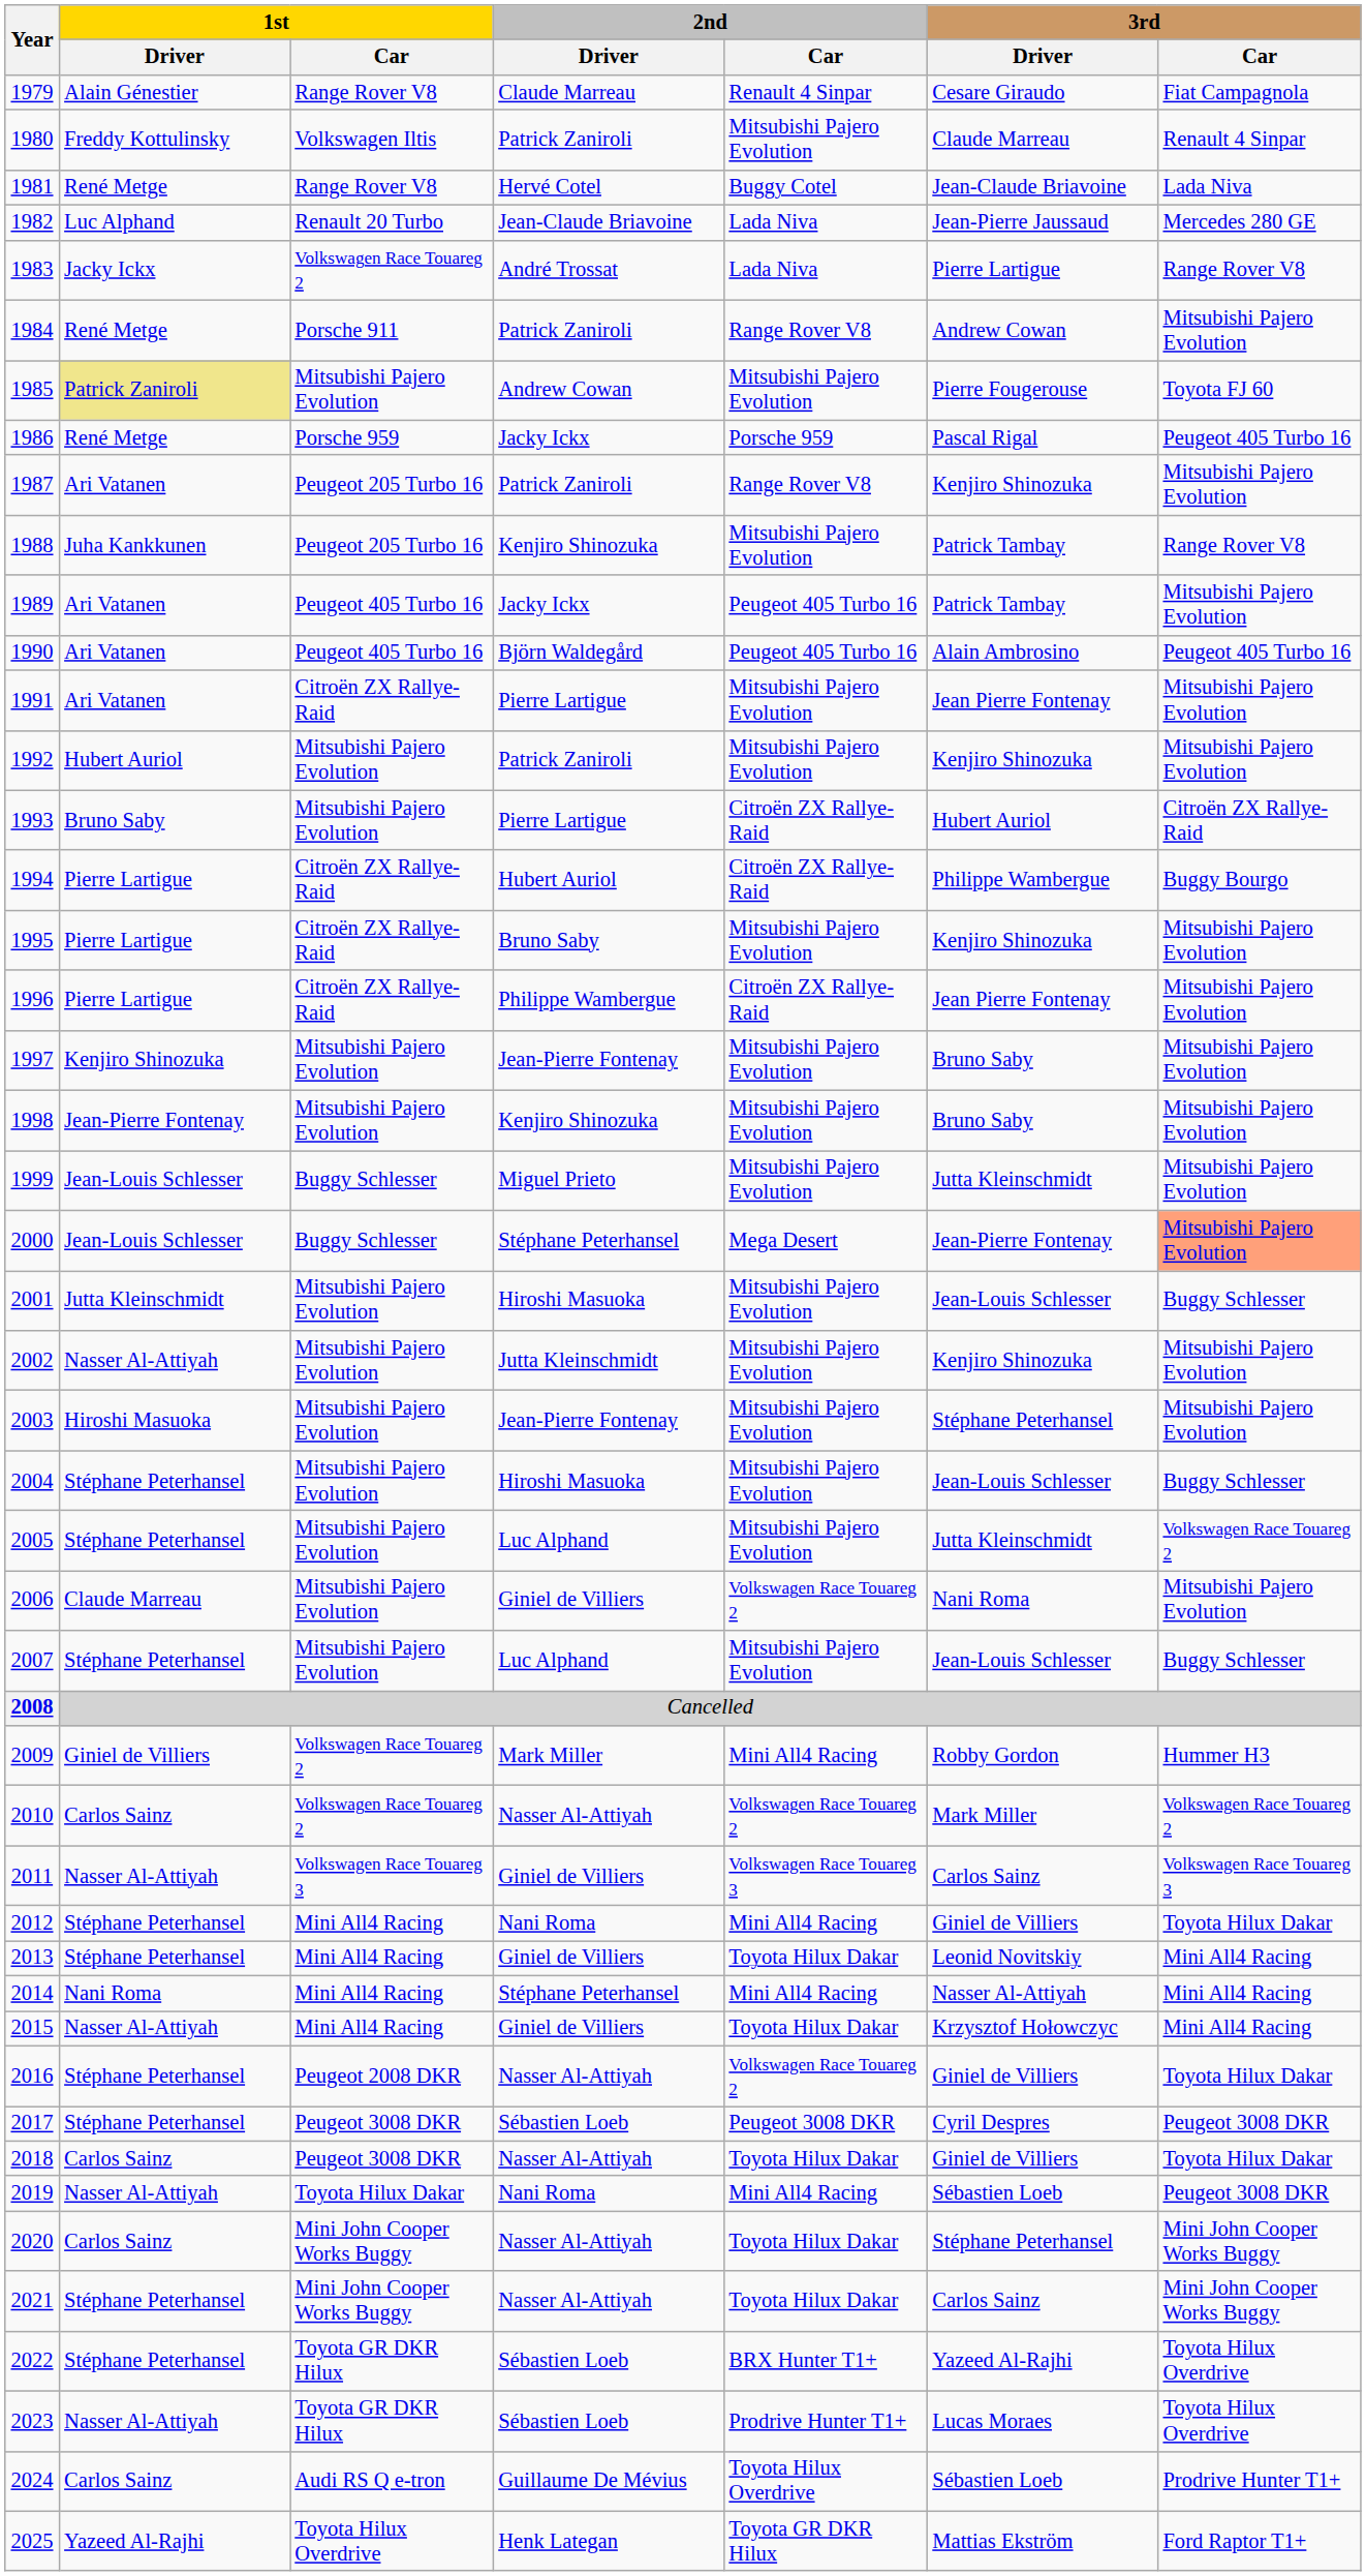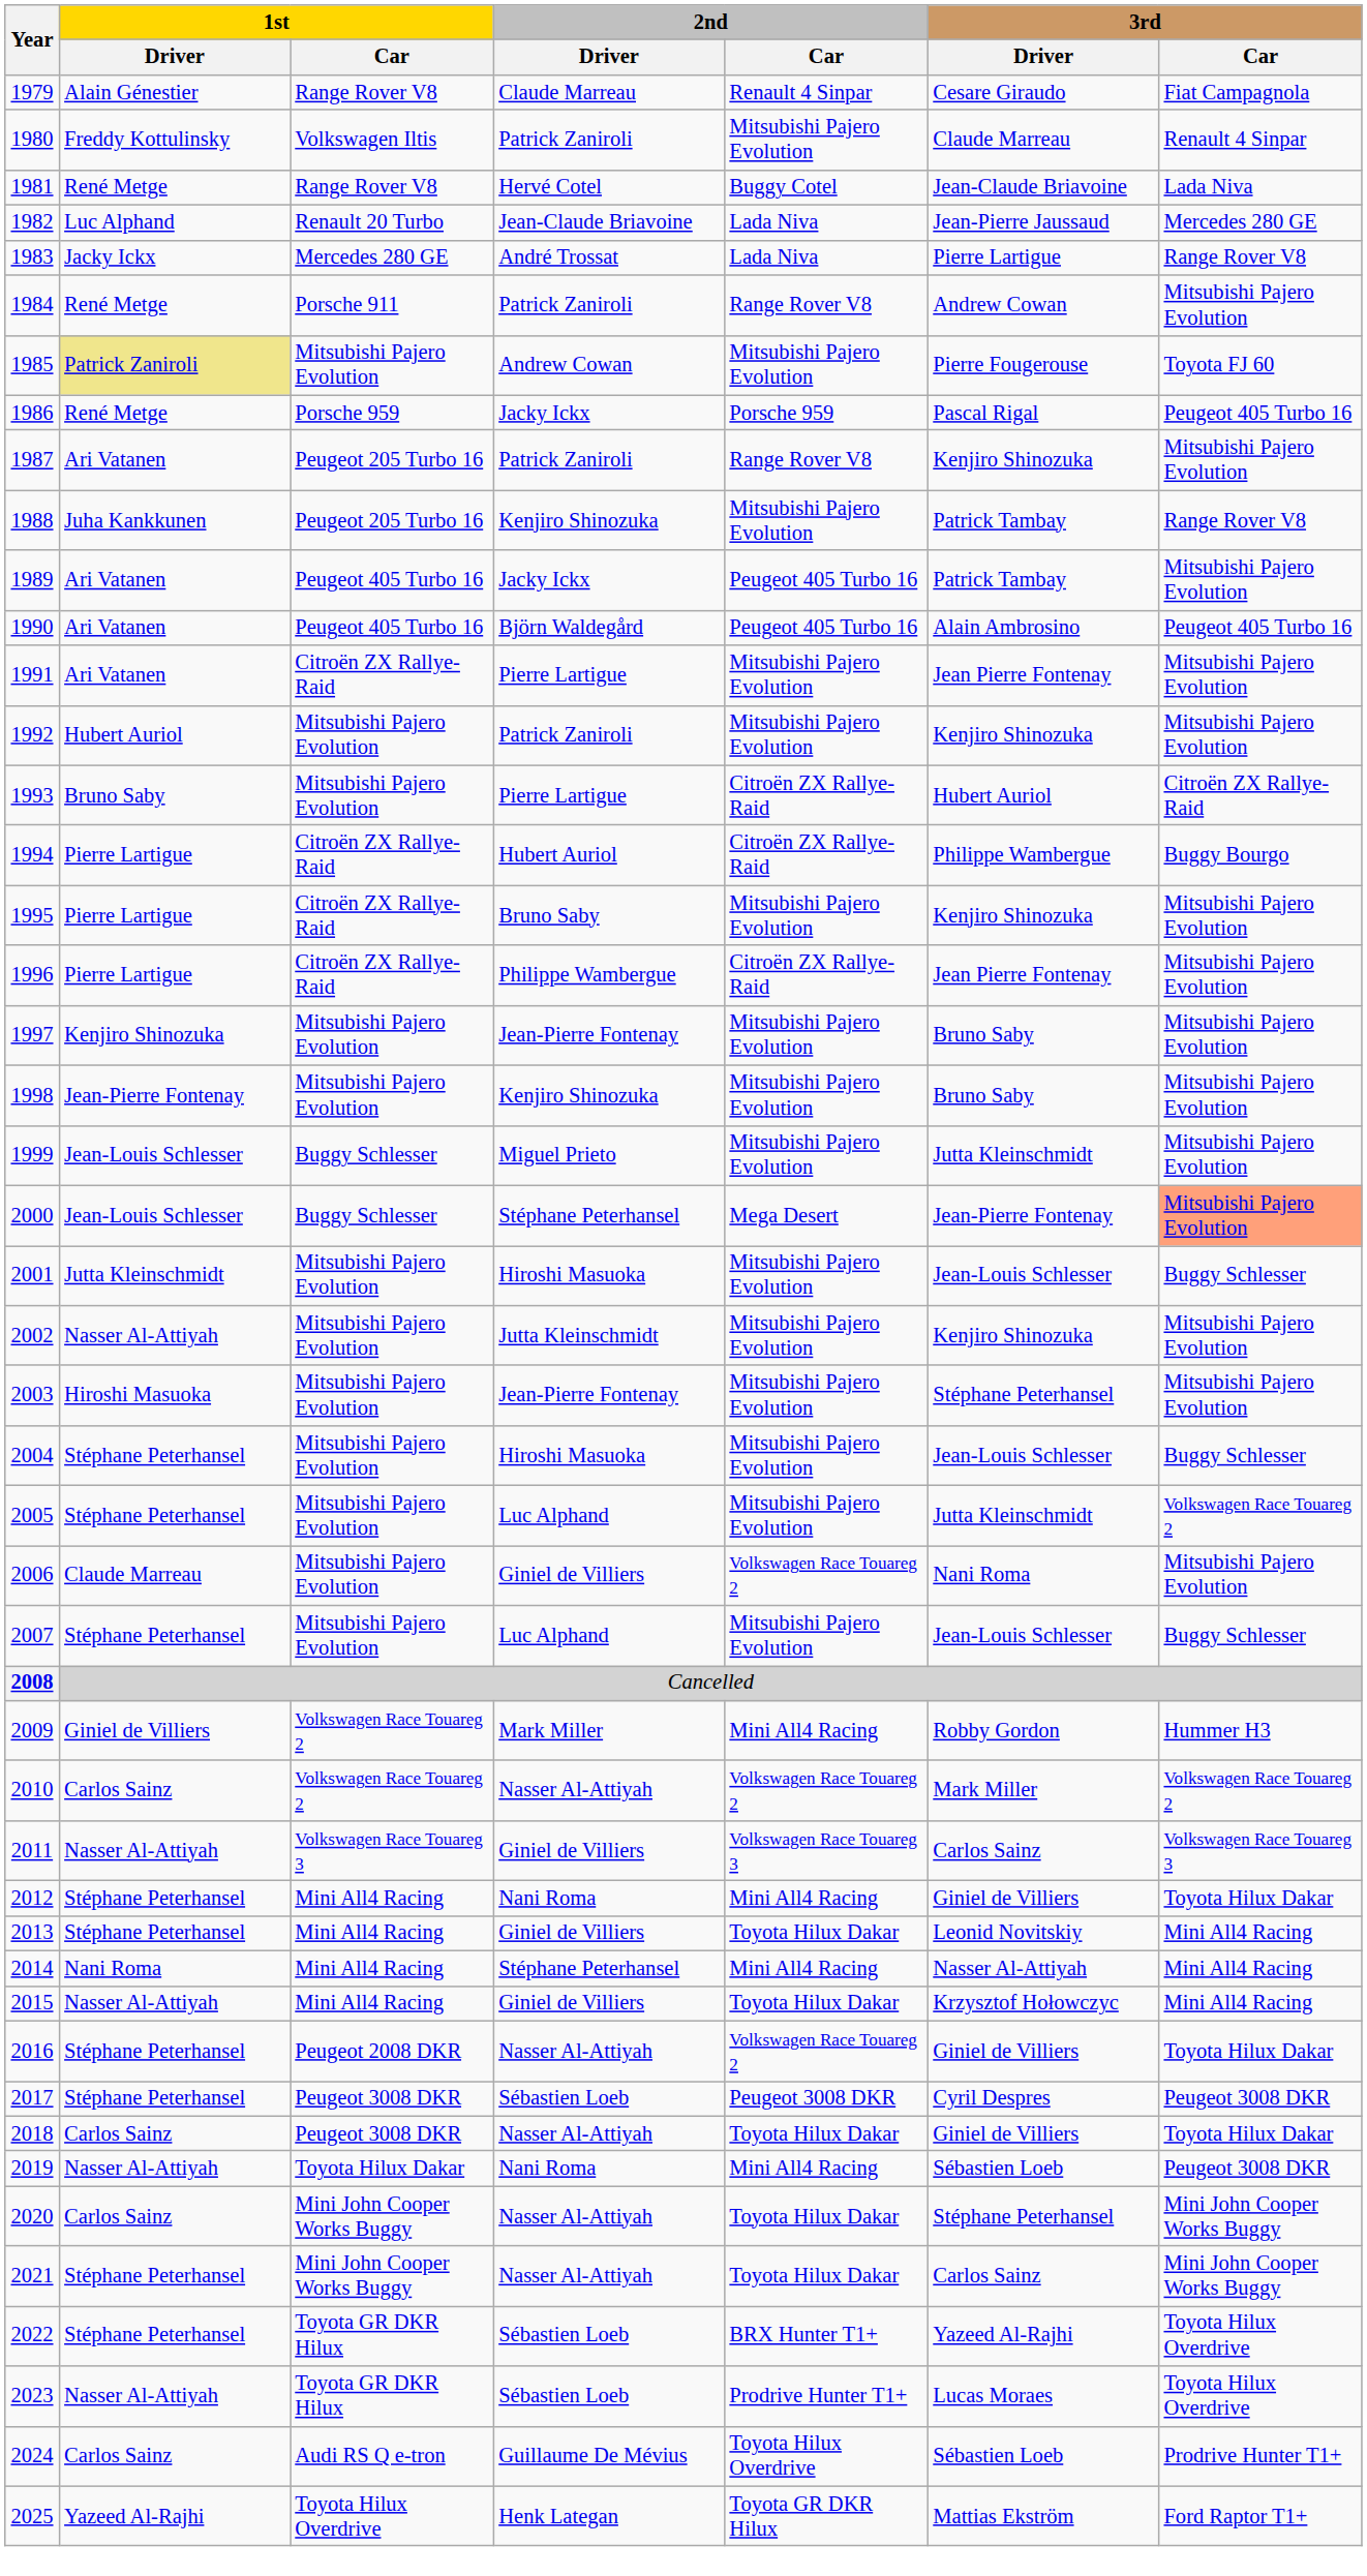1983 | 1st / Car: Volkswagen Race Touareg 2 -> Mercedes 280 GE
